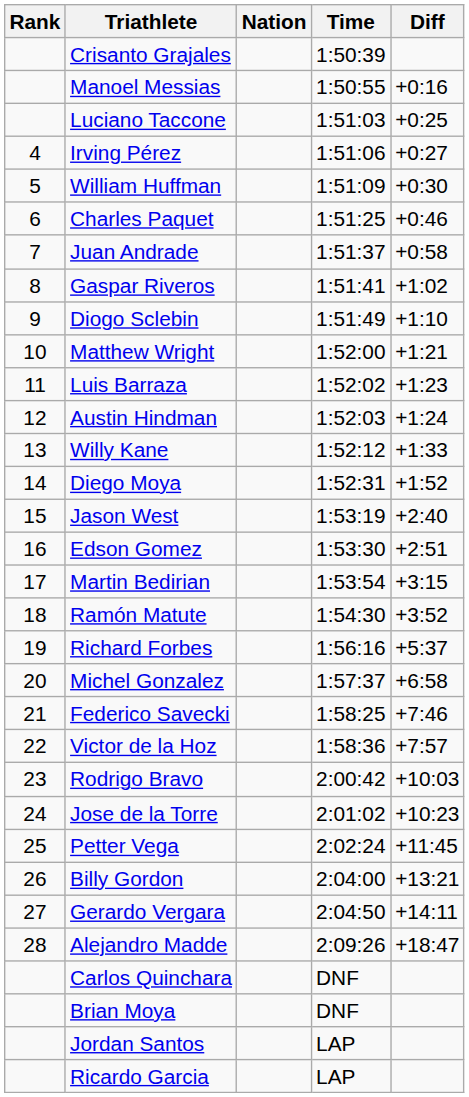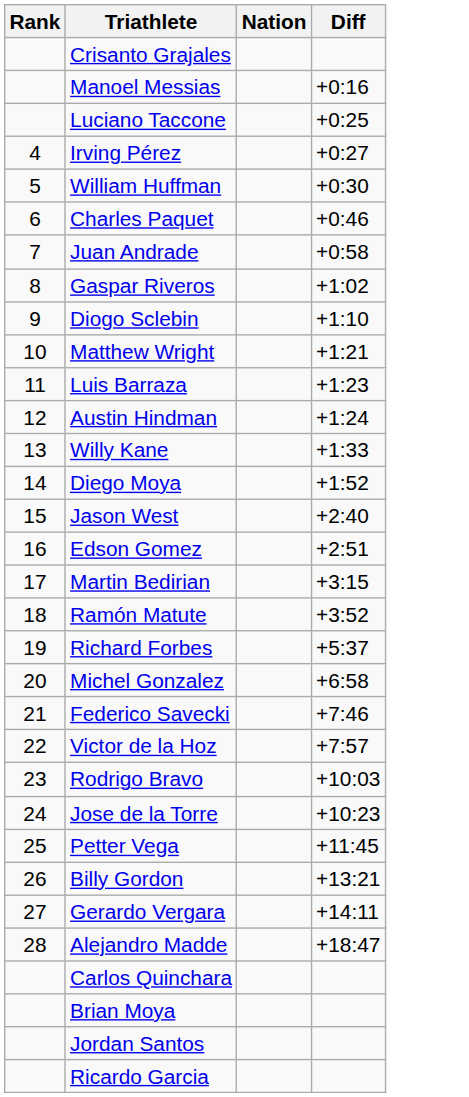- column: Time | 1:50:39 | 1:50:55 | 1:51:03 | 1:51:06 | 1:51:09 | 1:51:25 | 1:51:37 | 1:51:41 | 1:51:49 | 1:52:00 | 1:52:02 | 1:52:03 | 1:52:12 | 1:52:31 | 1:53:19 | 1:53:30 | 1:53:54 | 1:54:30 | 1:56:16 | 1:57:37 | 1:58:25 | 1:58:36 | 2:00:42 | 2:01:02 | 2:02:24 | 2:04:00 | 2:04:50 | 2:09:26 | DNF | DNF | LAP | LAP
